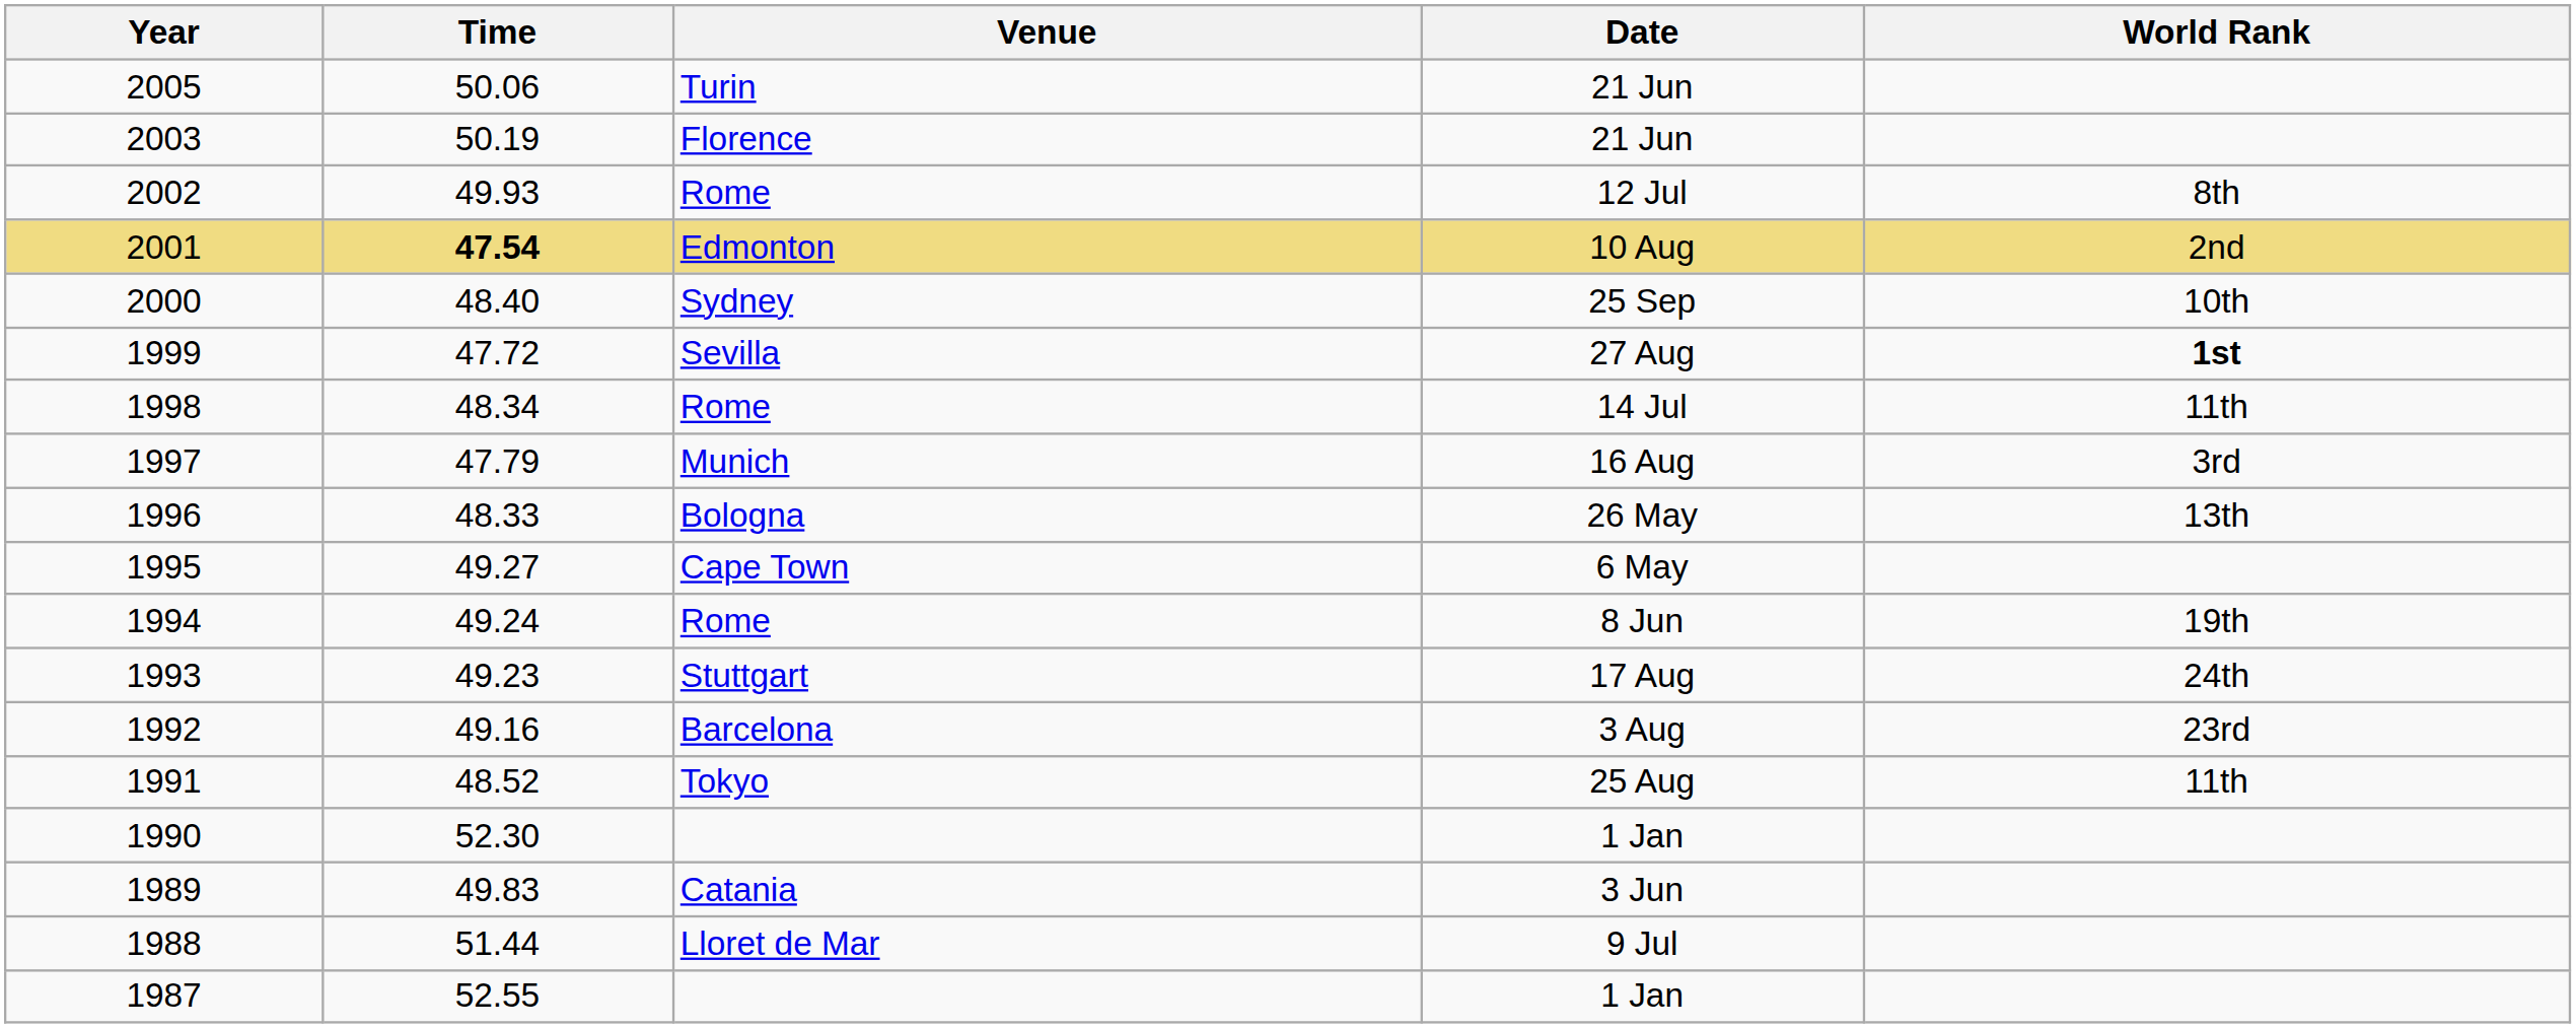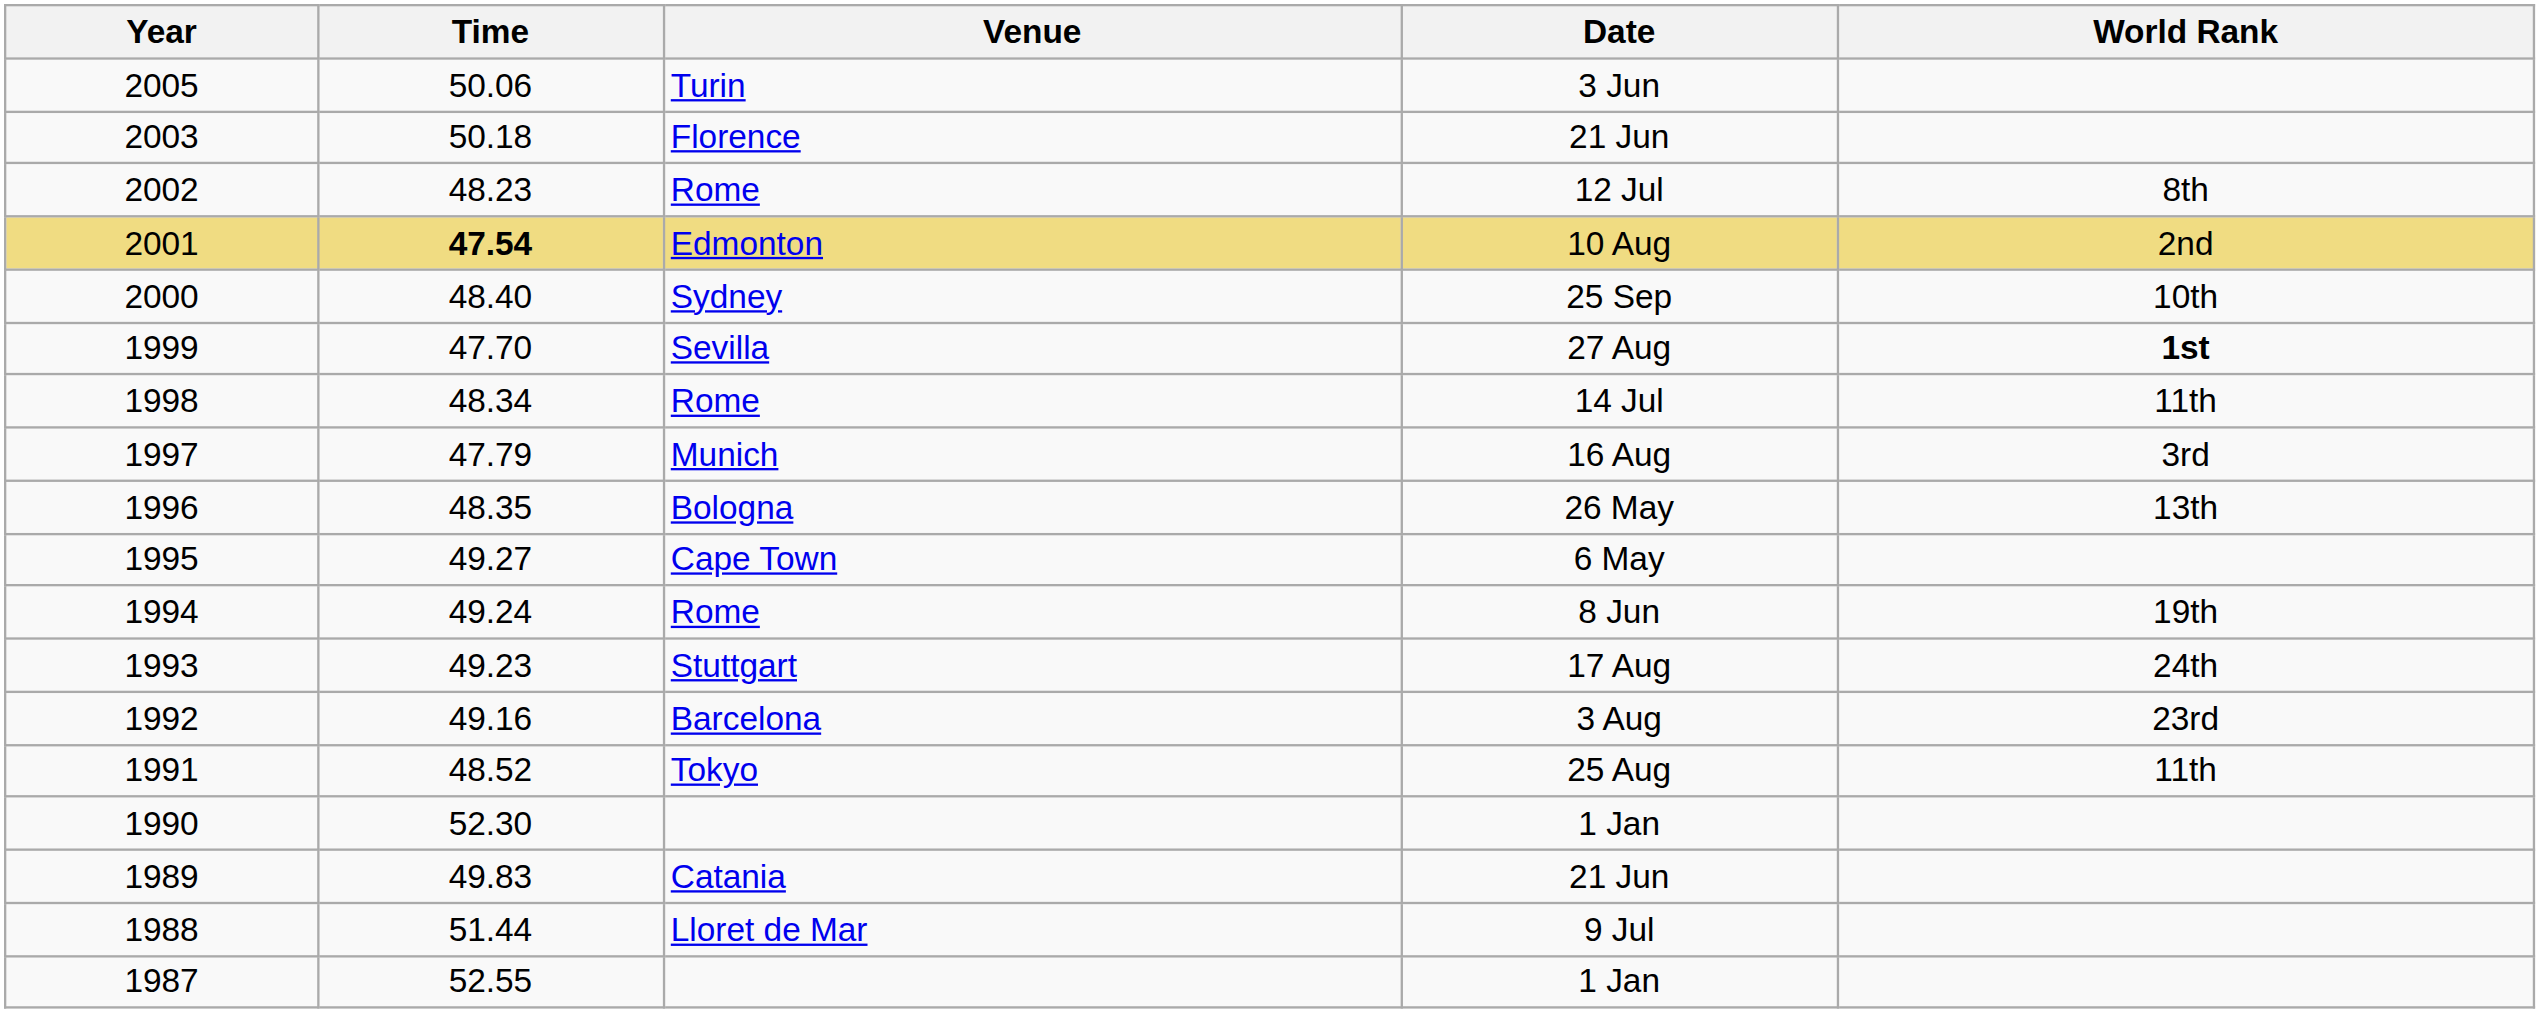2005 | Date: 21 Jun -> 3 Jun
2003 | Time: 50.19 -> 50.18
2002 | Time: 49.93 -> 48.23
1999 | Time: 47.72 -> 47.70
1996 | Time: 48.33 -> 48.35
1989 | Date: 3 Jun -> 21 Jun
